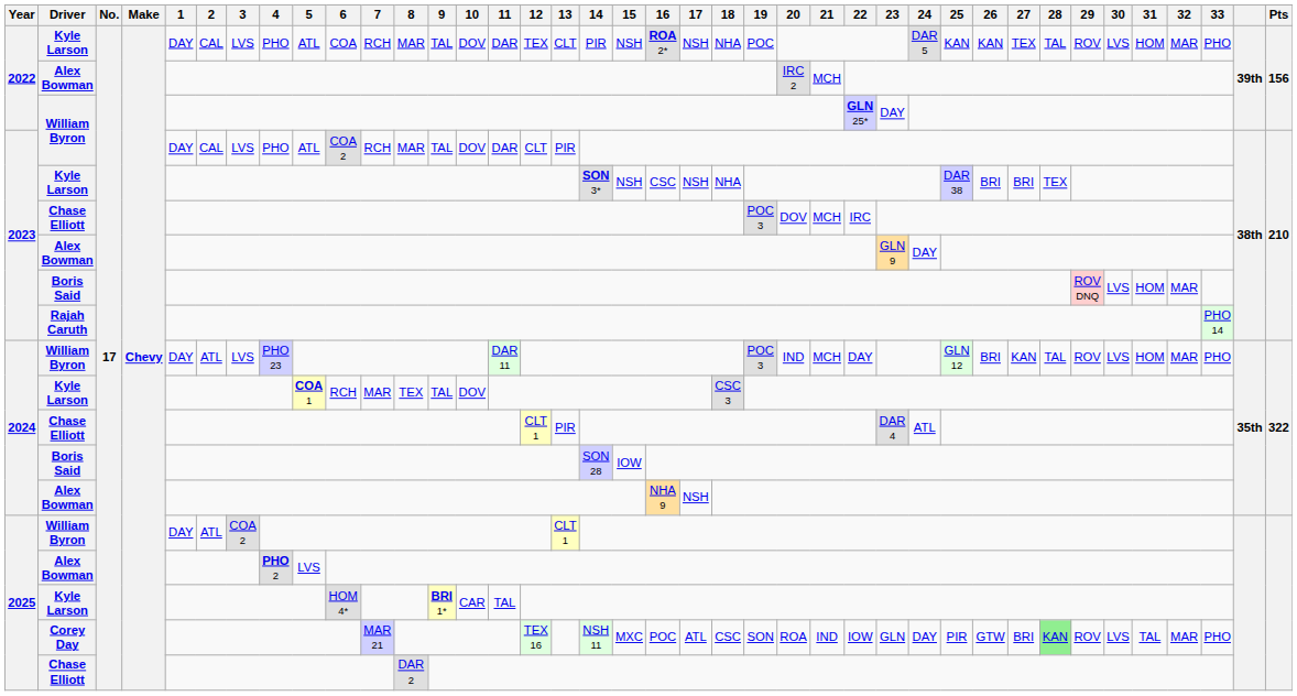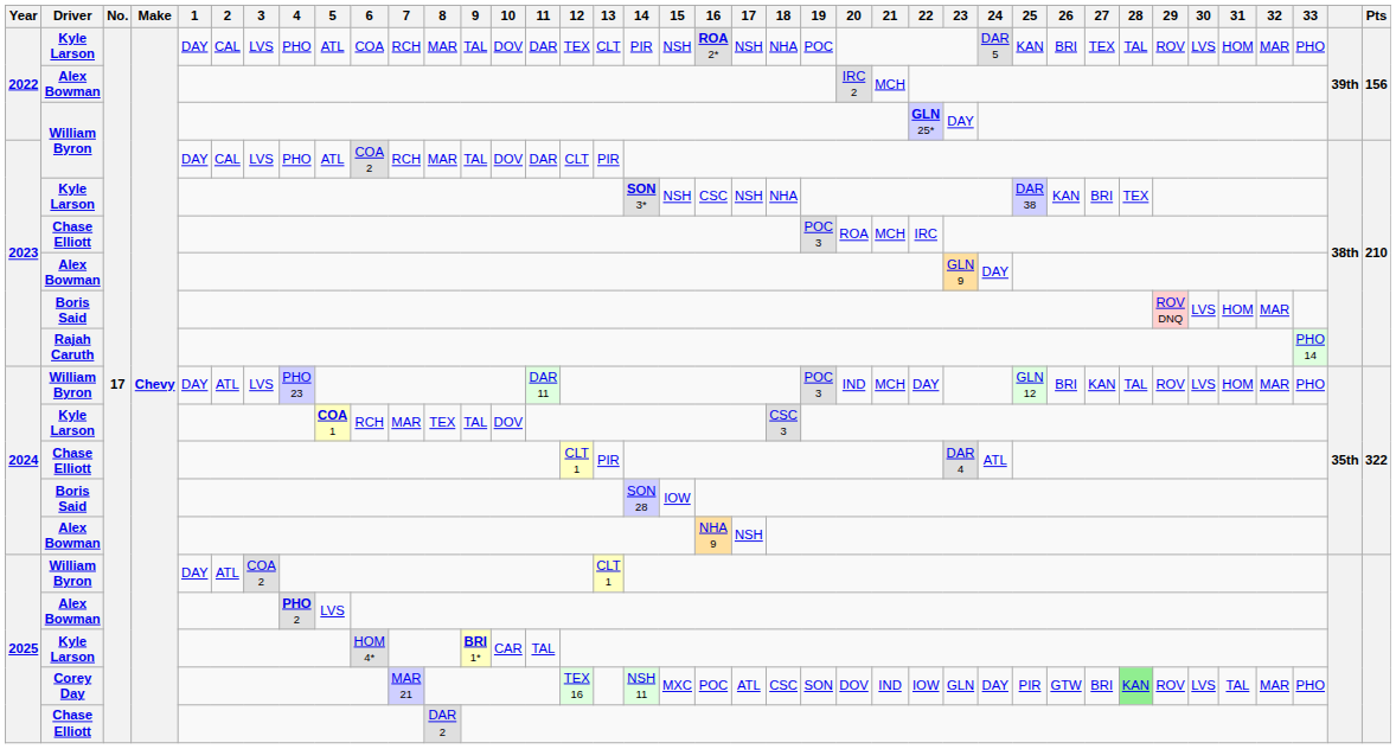2022 / Kyle Larson | 26: KAN -> BRI
2023 / Kyle Larson | 26: BRI -> KAN
2023 / Chase Elliott | 20: DOV -> ROA
Corey Day | 20: ROA -> DOV
